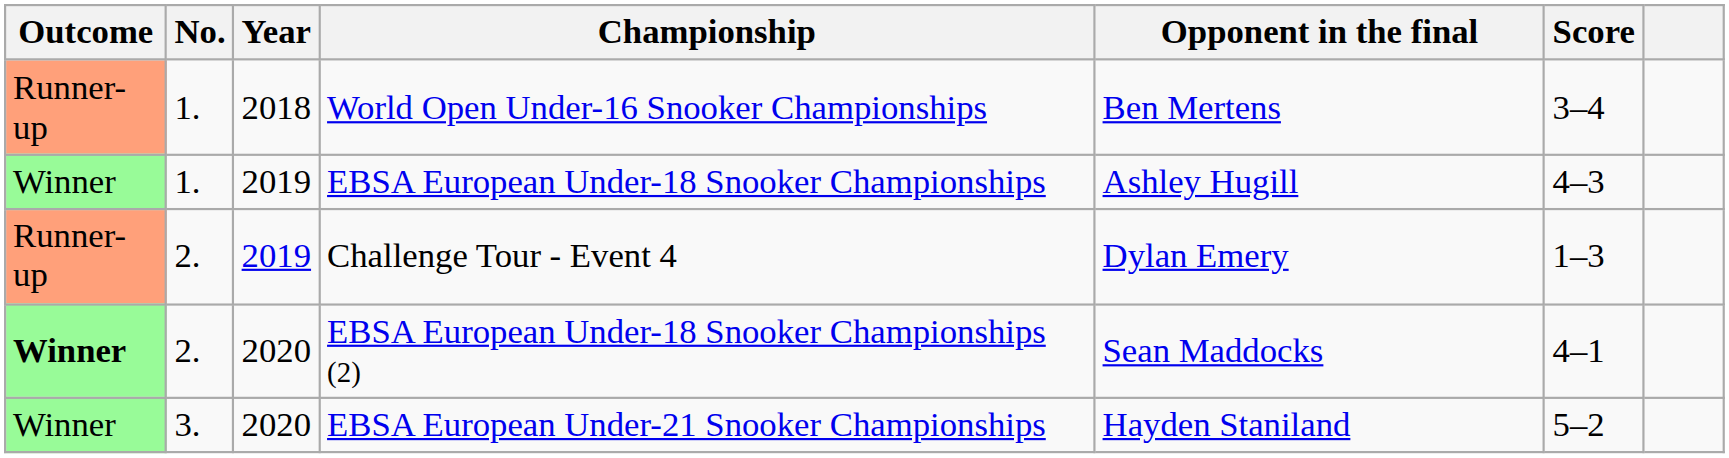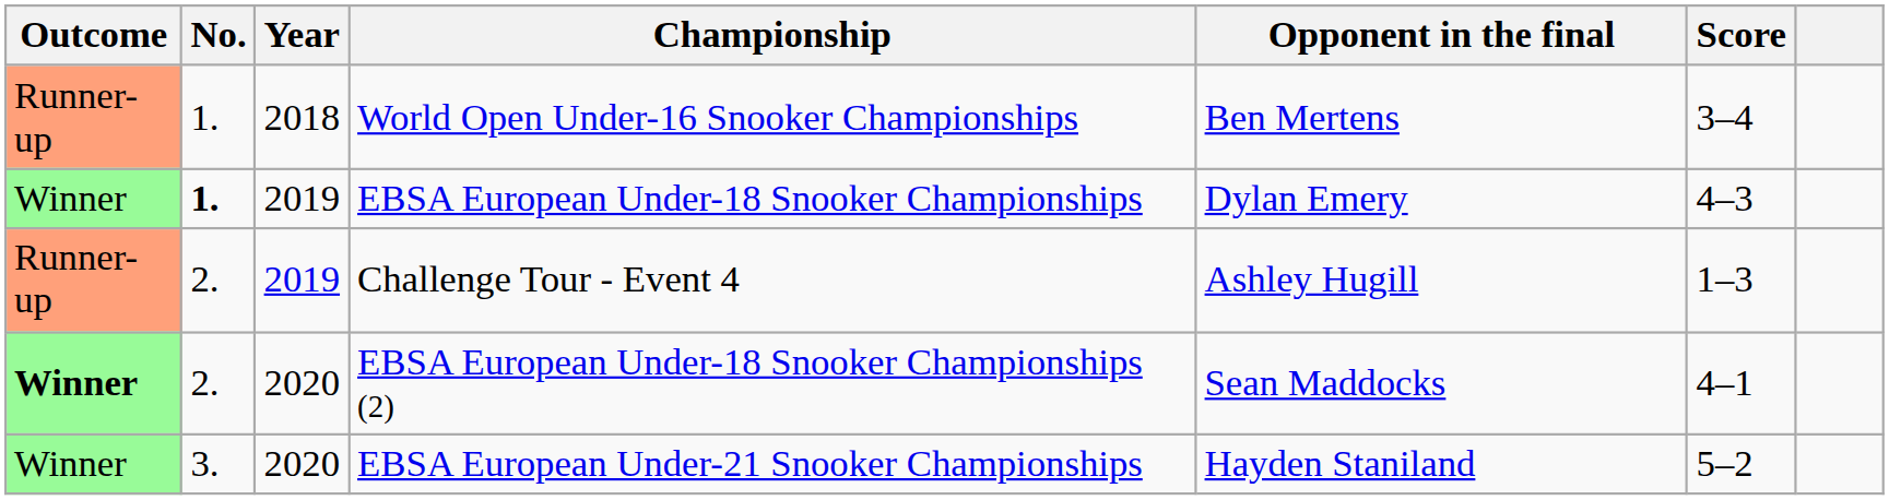EBSA European Under-18 Snooker Championships | No.: normal -> bold
EBSA European Under-18 Snooker Championships | Opponent in the final: Ashley Hugill -> Dylan Emery
Challenge Tour - Event 4 | Opponent in the final: Dylan Emery -> Ashley Hugill
